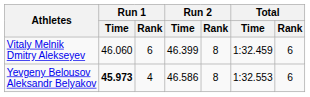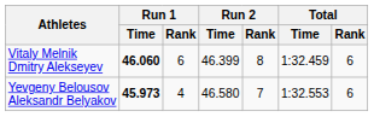Vitaly Melnik Dmitry Alekseyev | Run 1 / Time: normal -> bold
Yevgeny Belousov Aleksandr Belyakov | Run 2 / Time: 46.586 -> 46.580
Yevgeny Belousov Aleksandr Belyakov | Run 2 / Rank: 8 -> 7
